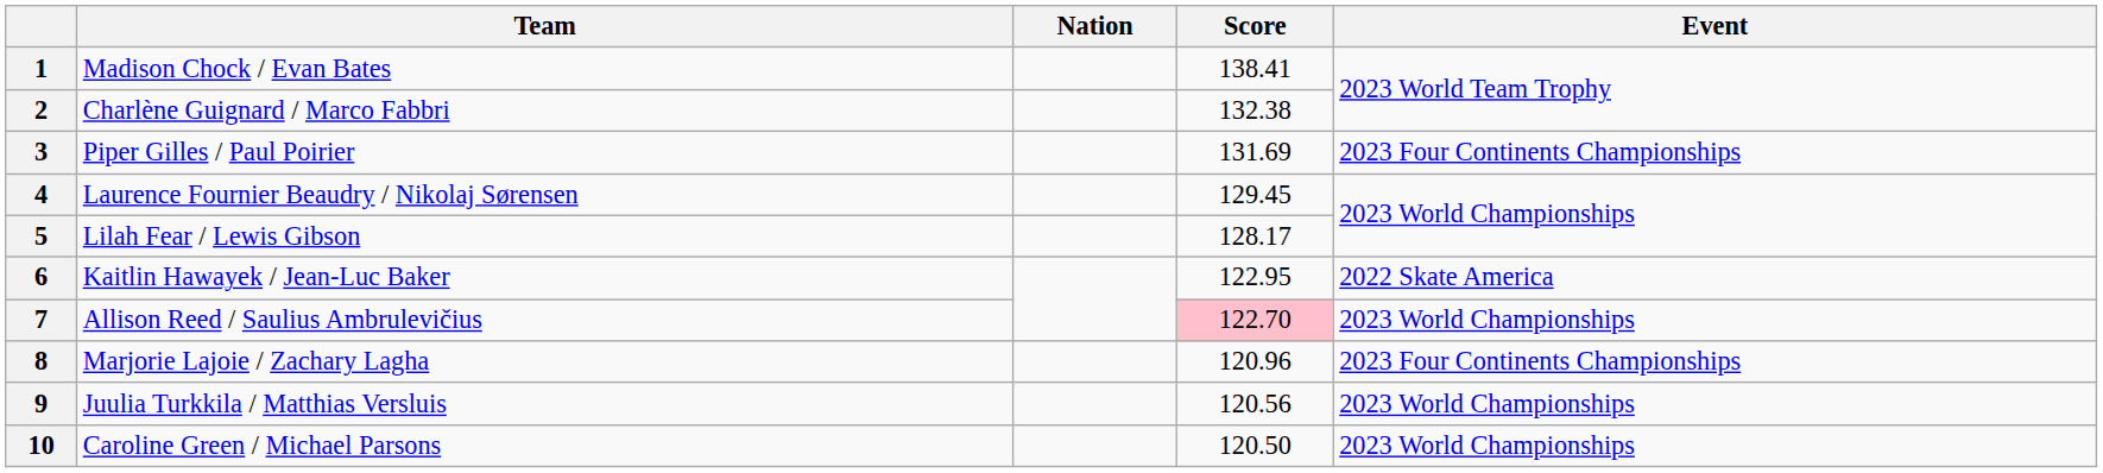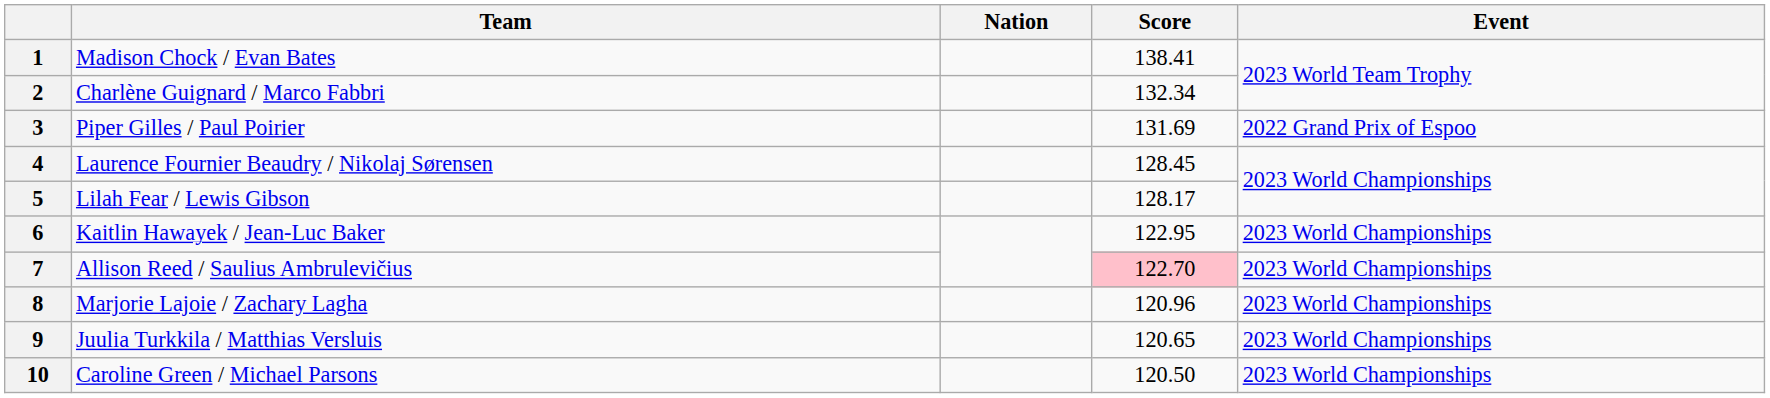2 | Score: 132.38 -> 132.34
3 | Event: 2023 Four Continents Championships -> 2022 Grand Prix of Espoo
4 | Score: 129.45 -> 128.45
6 | Event: 2022 Skate America -> 2023 World Championships
8 | Event: 2023 Four Continents Championships -> 2023 World Championships
9 | Score: 120.56 -> 120.65
